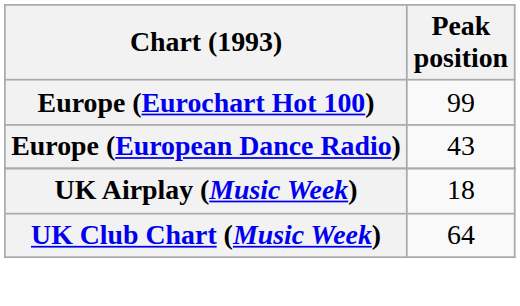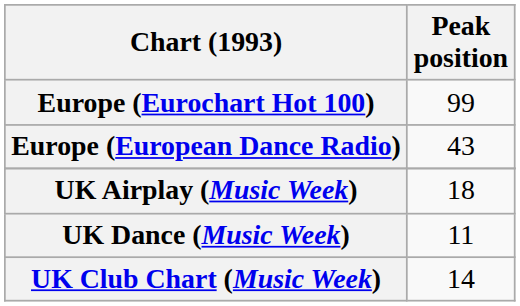+ row: UK Dance (Music Week) | 11
UK Club Chart (Music Week) | Peak position: 64 -> 14
